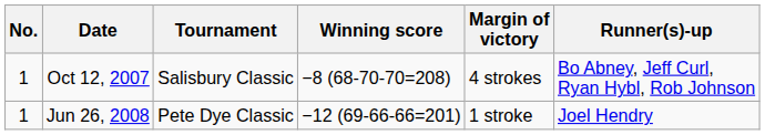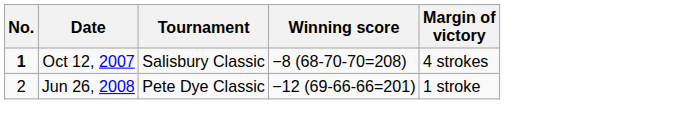- column: Runner(s)-up | Bo Abney, Jeff Curl, Ryan Hybl, Rob Johnson | Joel Hendry
Oct 12, 2007 | No.: normal -> bold
Jun 26, 2008 | No.: 1 -> 2
